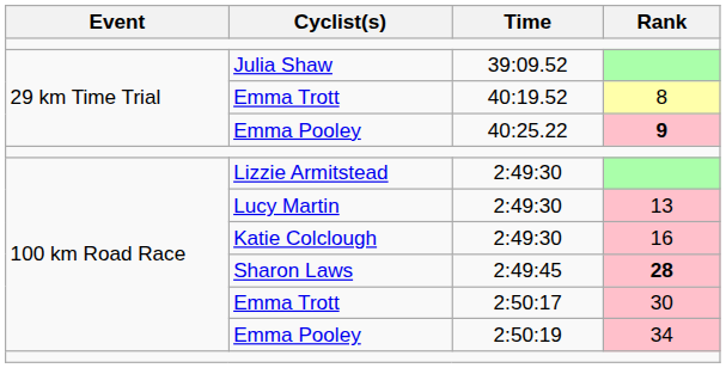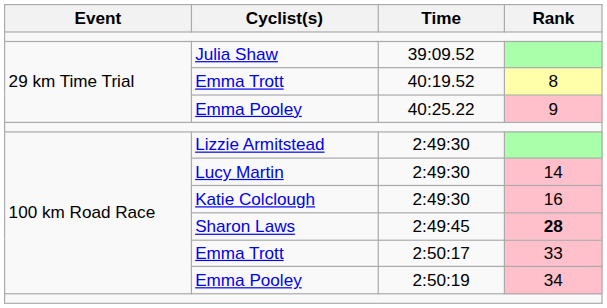Emma Pooley / 40:25.22 | Rank: bold -> normal
Lucy Martin | Rank: 13 -> 14
Emma Trott / 2:50:17 | Rank: 30 -> 33
